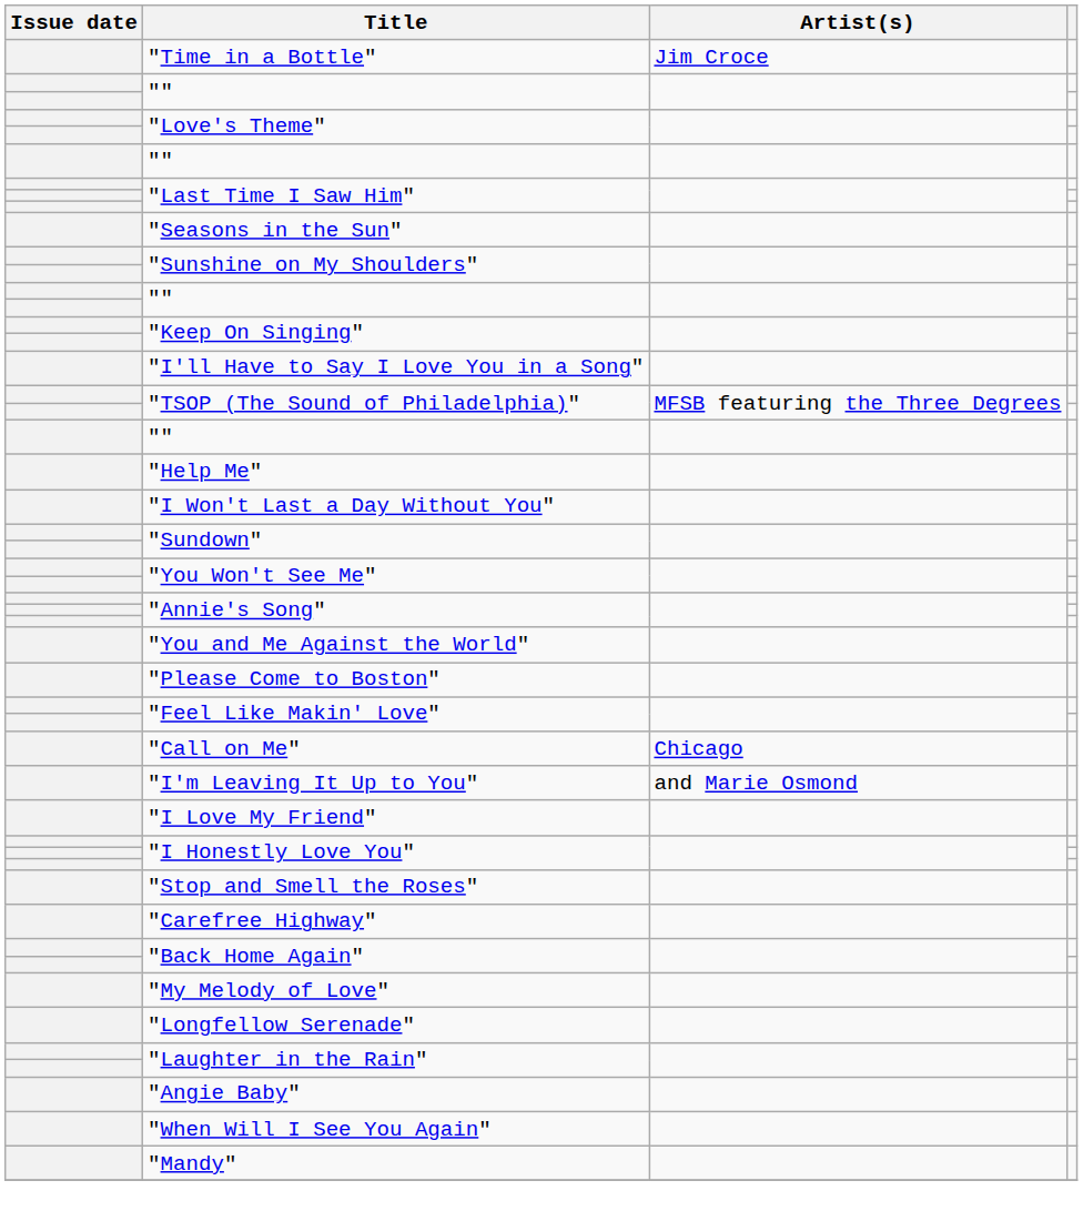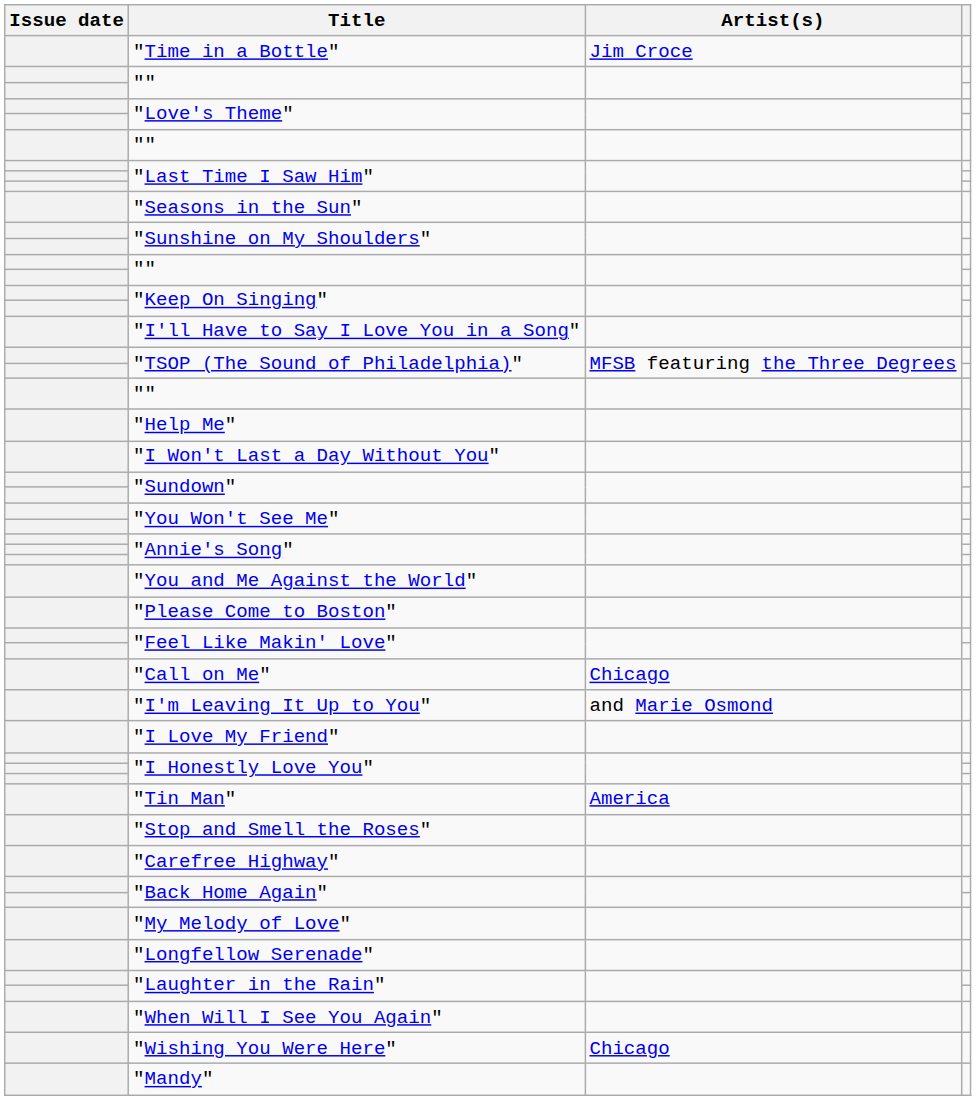+ row: "Tin Man" | America
- row: "Angie Baby"
+ row: "Wishing You Were Here" | Chicago
